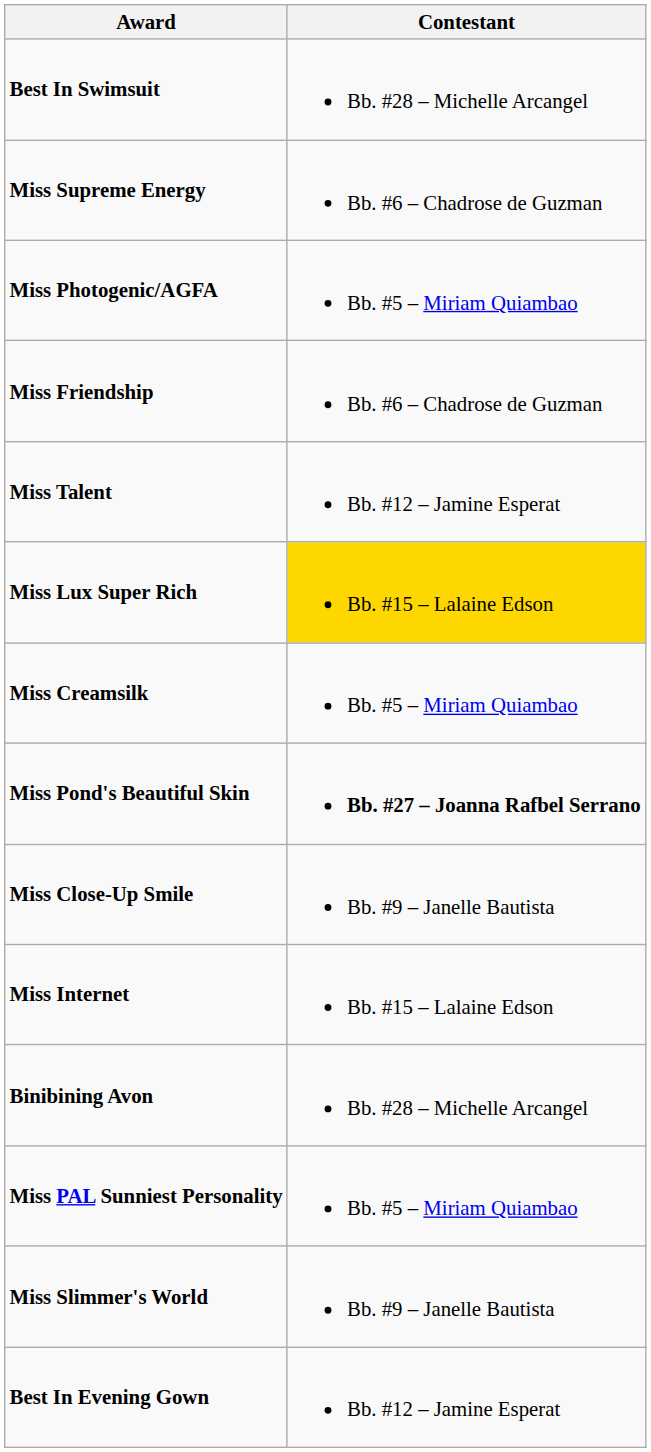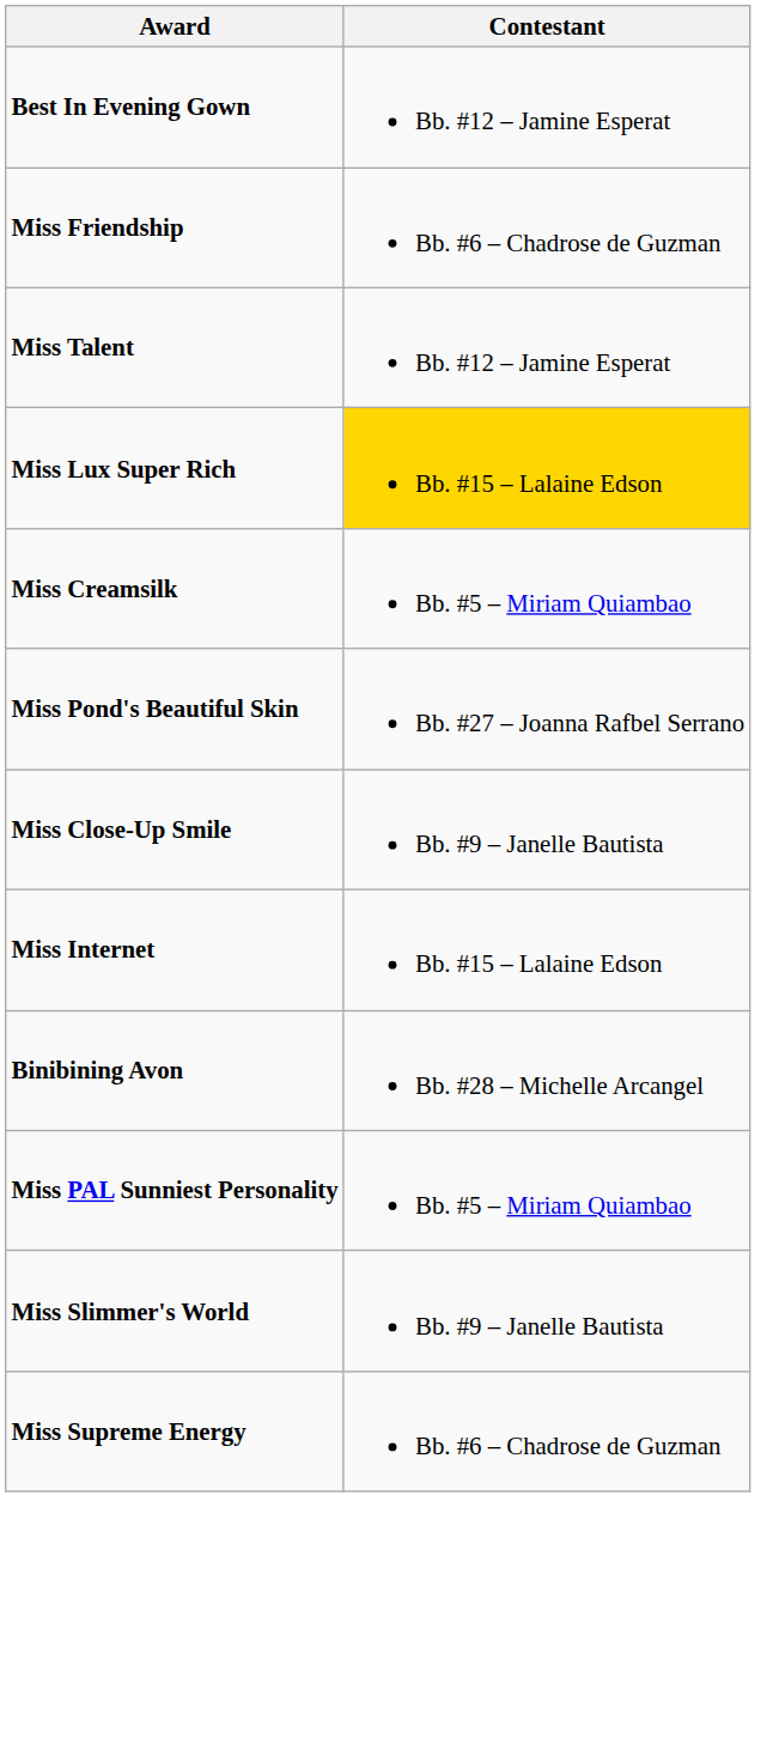- row: Best In Swimsuit | Bb. #28 – Michelle Arcangel
rows swapped: Best In Evening Gown <-> Miss Supreme Energy
- row: Miss Photogenic/AGFA | Bb. #5 – Miriam Quiambao
Miss Pond's Beautiful Skin | Contestant: bold -> normal
